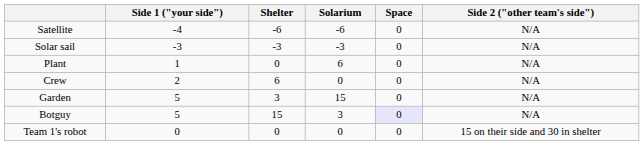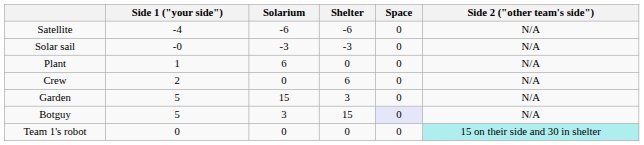columns swapped: Solarium <-> Shelter
Solar sail | Side 1 ("your side"): -3 -> -0
Team 1's robot | Side 2 ("other team's side"): no background -> paleturquoise background
